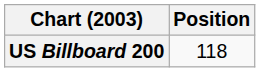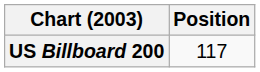US Billboard 200 | Position: 118 -> 117
